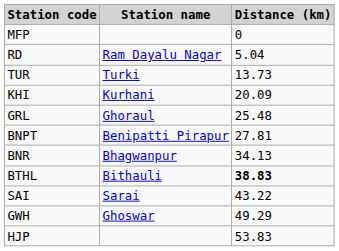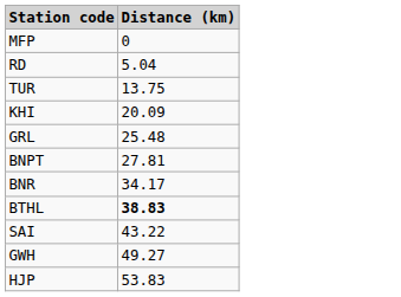- column: Station name | Ram Dayalu Nagar | Turki | Kurhani | Ghoraul | Benipatti Pirapur | Bhagwanpur | Bithauli | Sarai | Ghoswar
TUR | Distance (km): 13.73 -> 13.75
BNR | Distance (km): 34.13 -> 34.17
GWH | Distance (km): 49.29 -> 49.27
